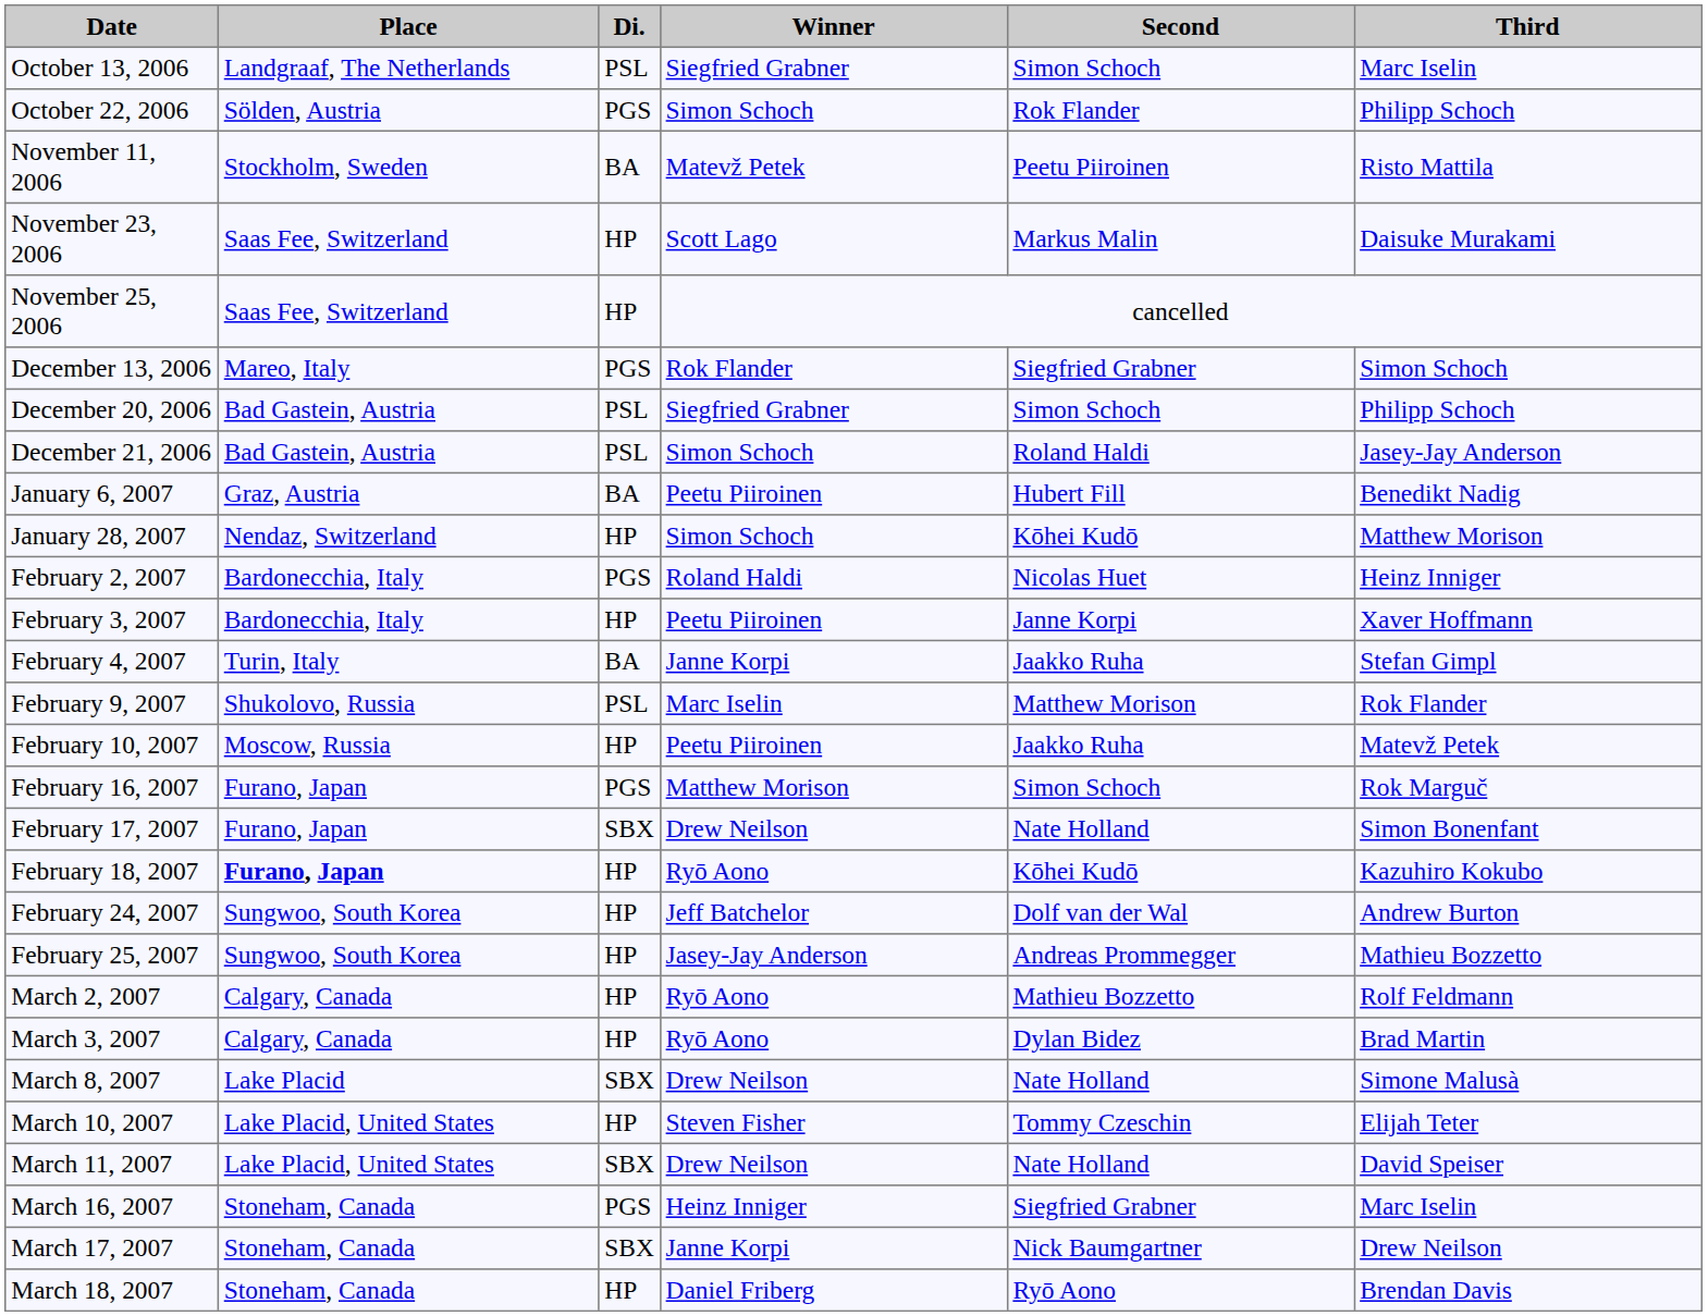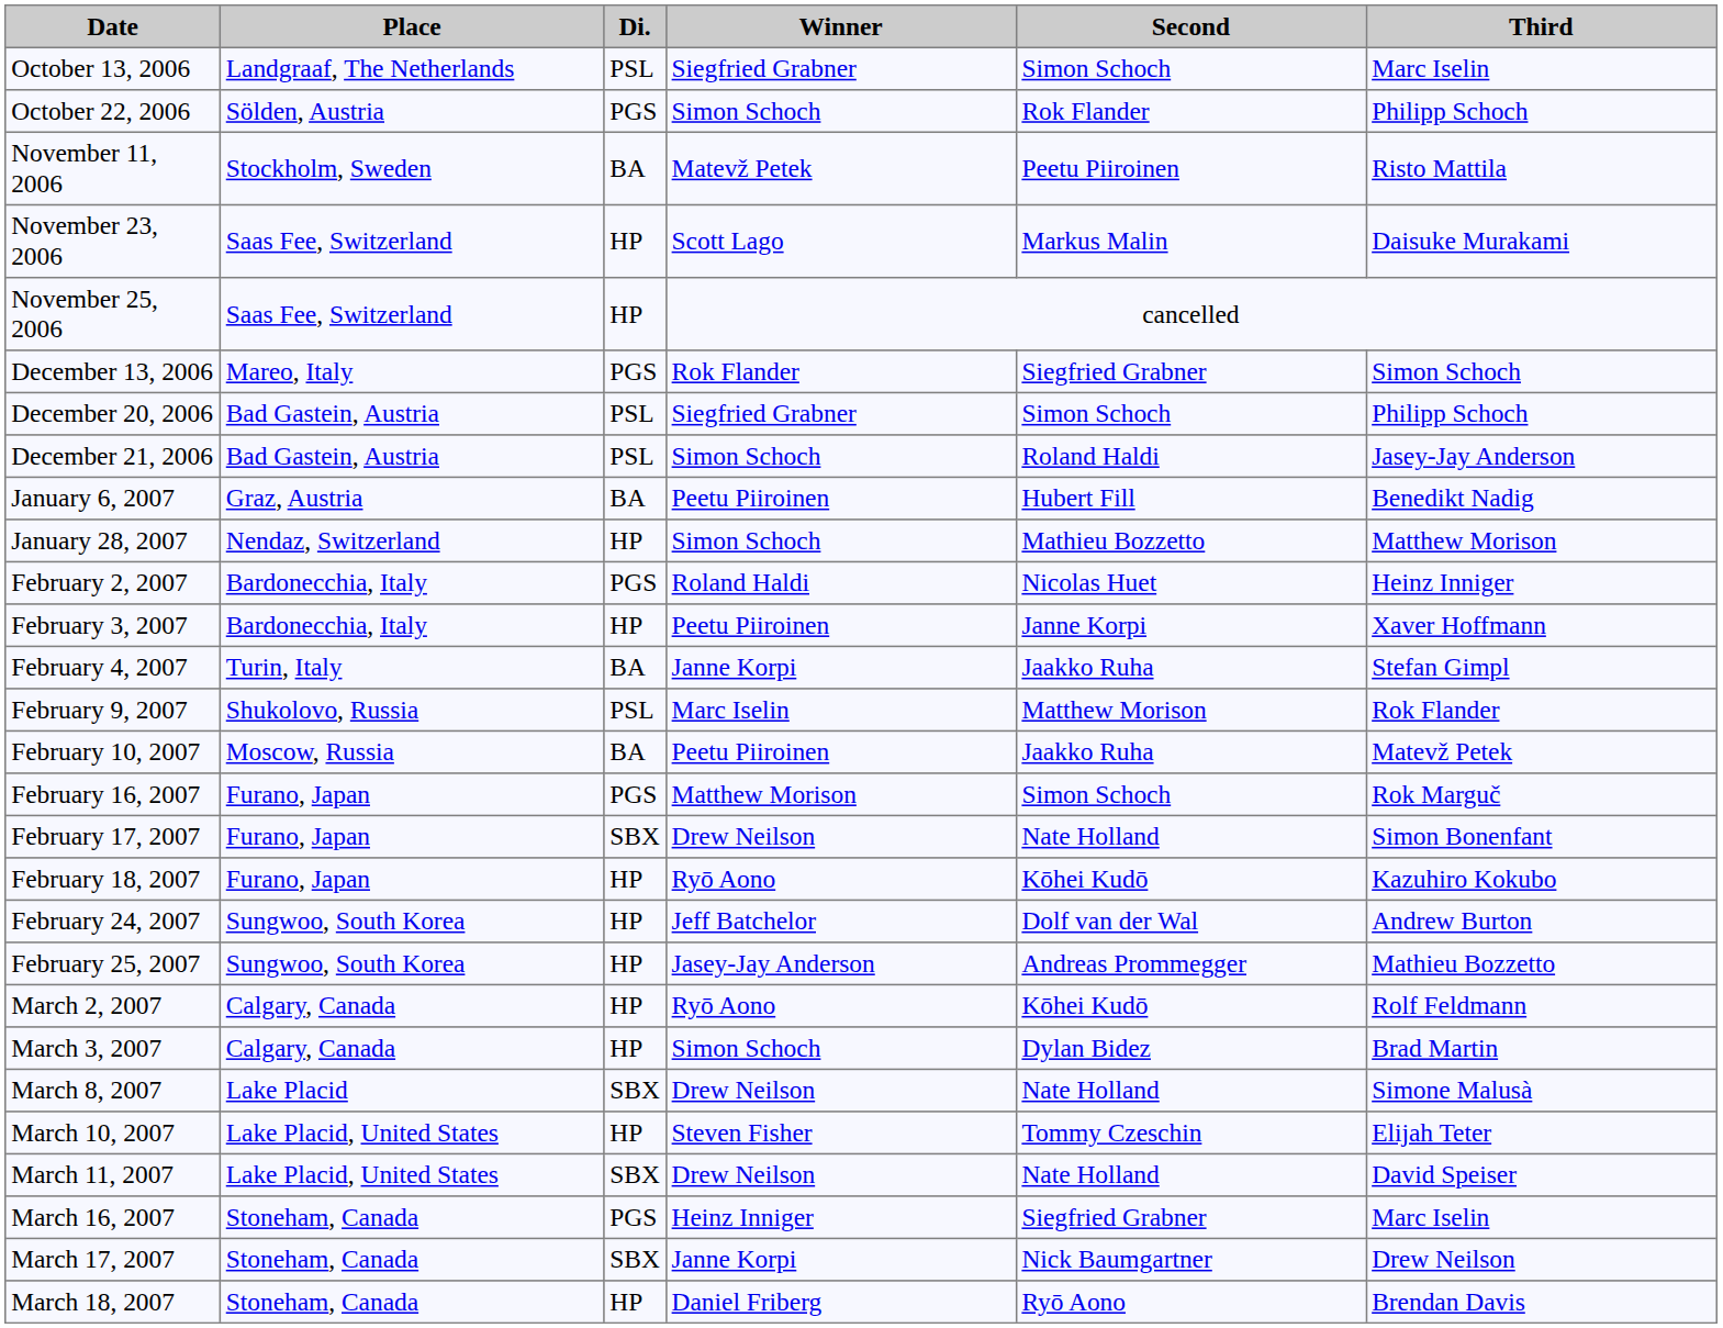January 28, 2007 | Second: Kōhei Kudō -> Mathieu Bozzetto
February 10, 2007 | Di.: HP -> BA
February 18, 2007 | Place: bold -> normal
March 2, 2007 | Second: Mathieu Bozzetto -> Kōhei Kudō
March 3, 2007 | Winner: Ryō Aono -> Simon Schoch
